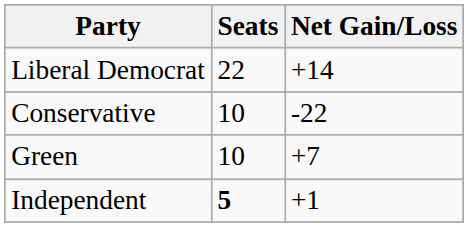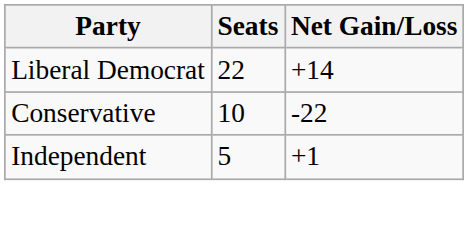- row: Green | 10 | +7
Independent | Seats: bold -> normal
